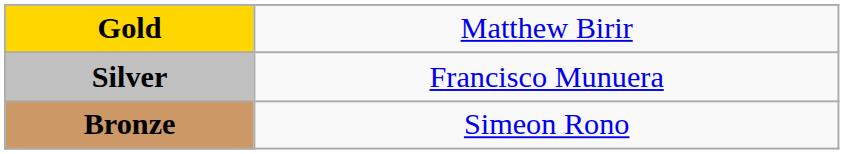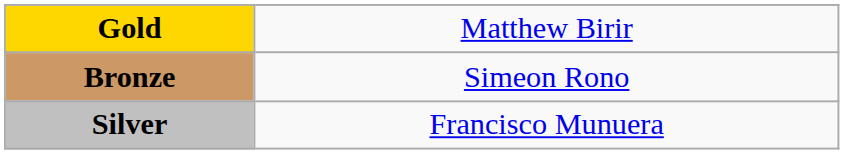rows swapped: Silver <-> Bronze
